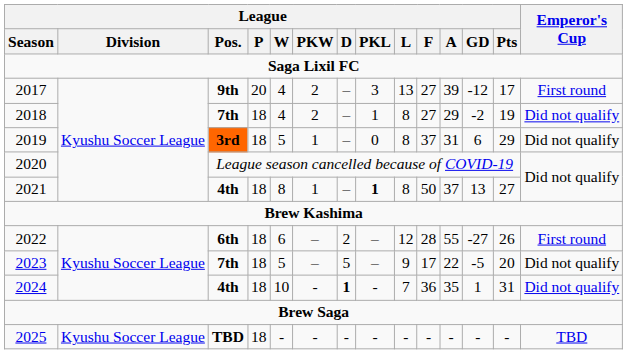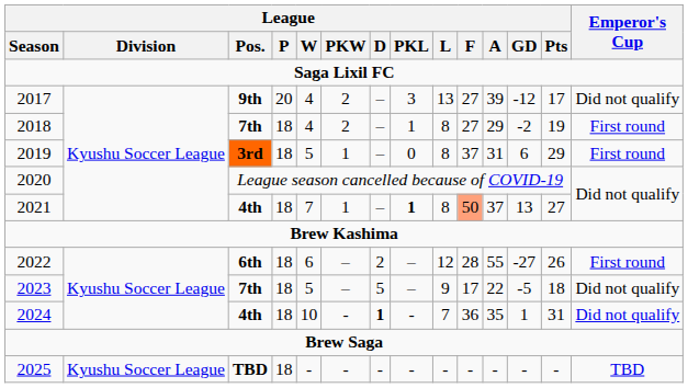2017 | Emperor's Cup: First round -> Did not qualify
2018 | Emperor's Cup: Did not qualify -> First round
2019 | Emperor's Cup: Did not qualify -> First round
2021 | League / W: 8 -> 7
2021 | League / F: no background -> lightsalmon background
2023 | League / Pts: 20 -> 18
